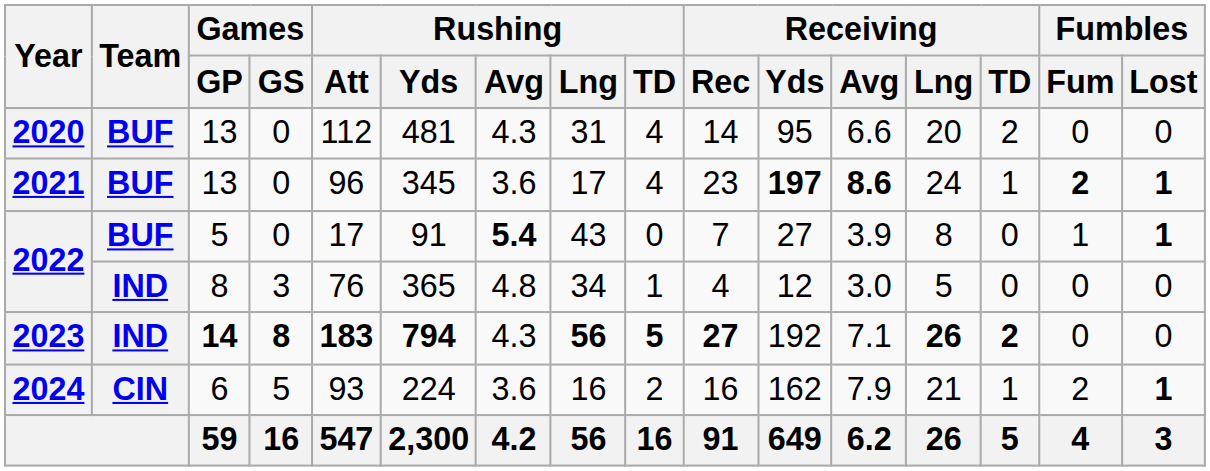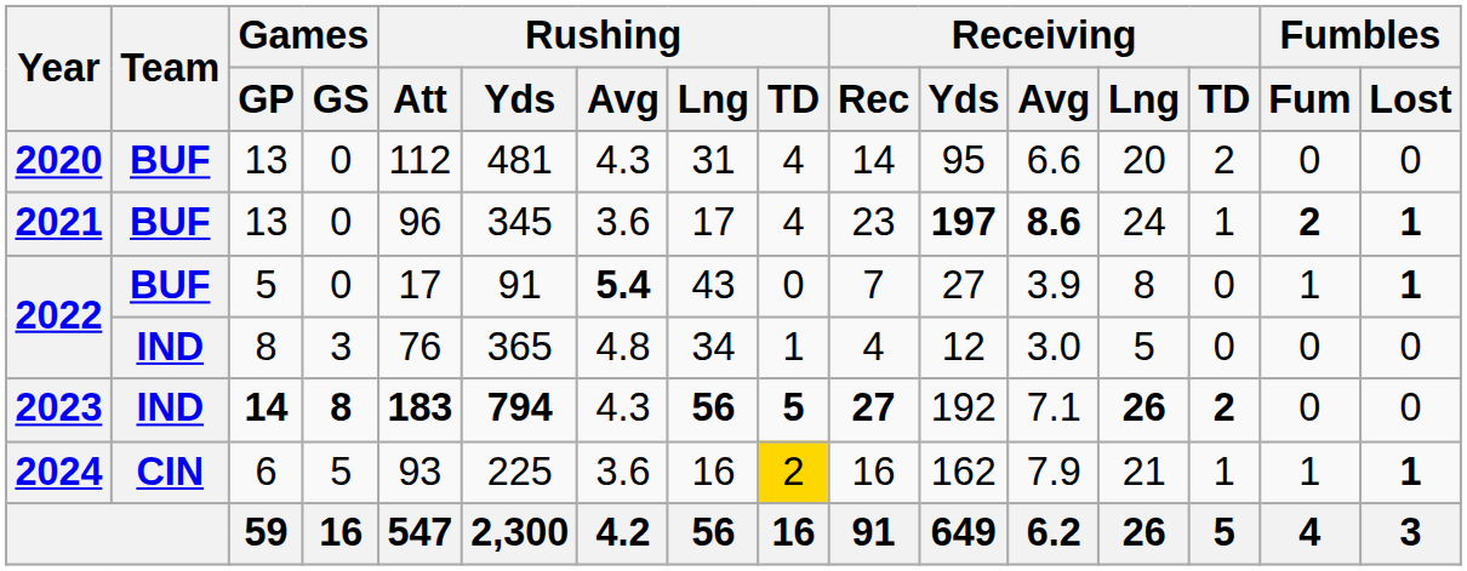2024 | Rushing / Yds: 224 -> 225
2024 | Rushing / TD: no background -> gold background
2024 | Fumbles / Fum: 2 -> 1
